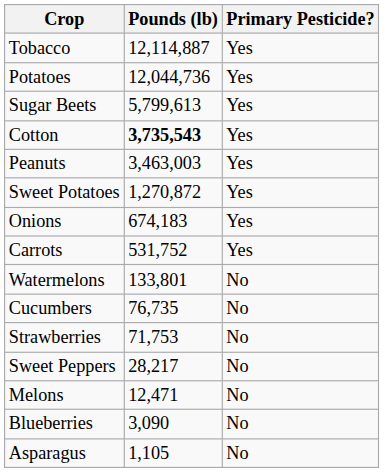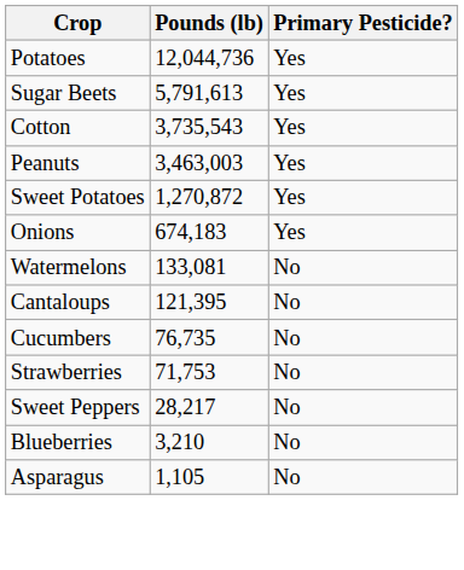- row: Tobacco | 12,114,887 | Yes
Sugar Beets | Pounds (lb): 5,799,613 -> 5,791,613
Cotton | Pounds (lb): bold -> normal
- row: Carrots | 531,752 | Yes
Watermelons | Pounds (lb): 133,801 -> 133,081
+ row: Cantaloups | 121,395 | No
- row: Melons | 12,471 | No
Blueberries | Pounds (lb): 3,090 -> 3,210
